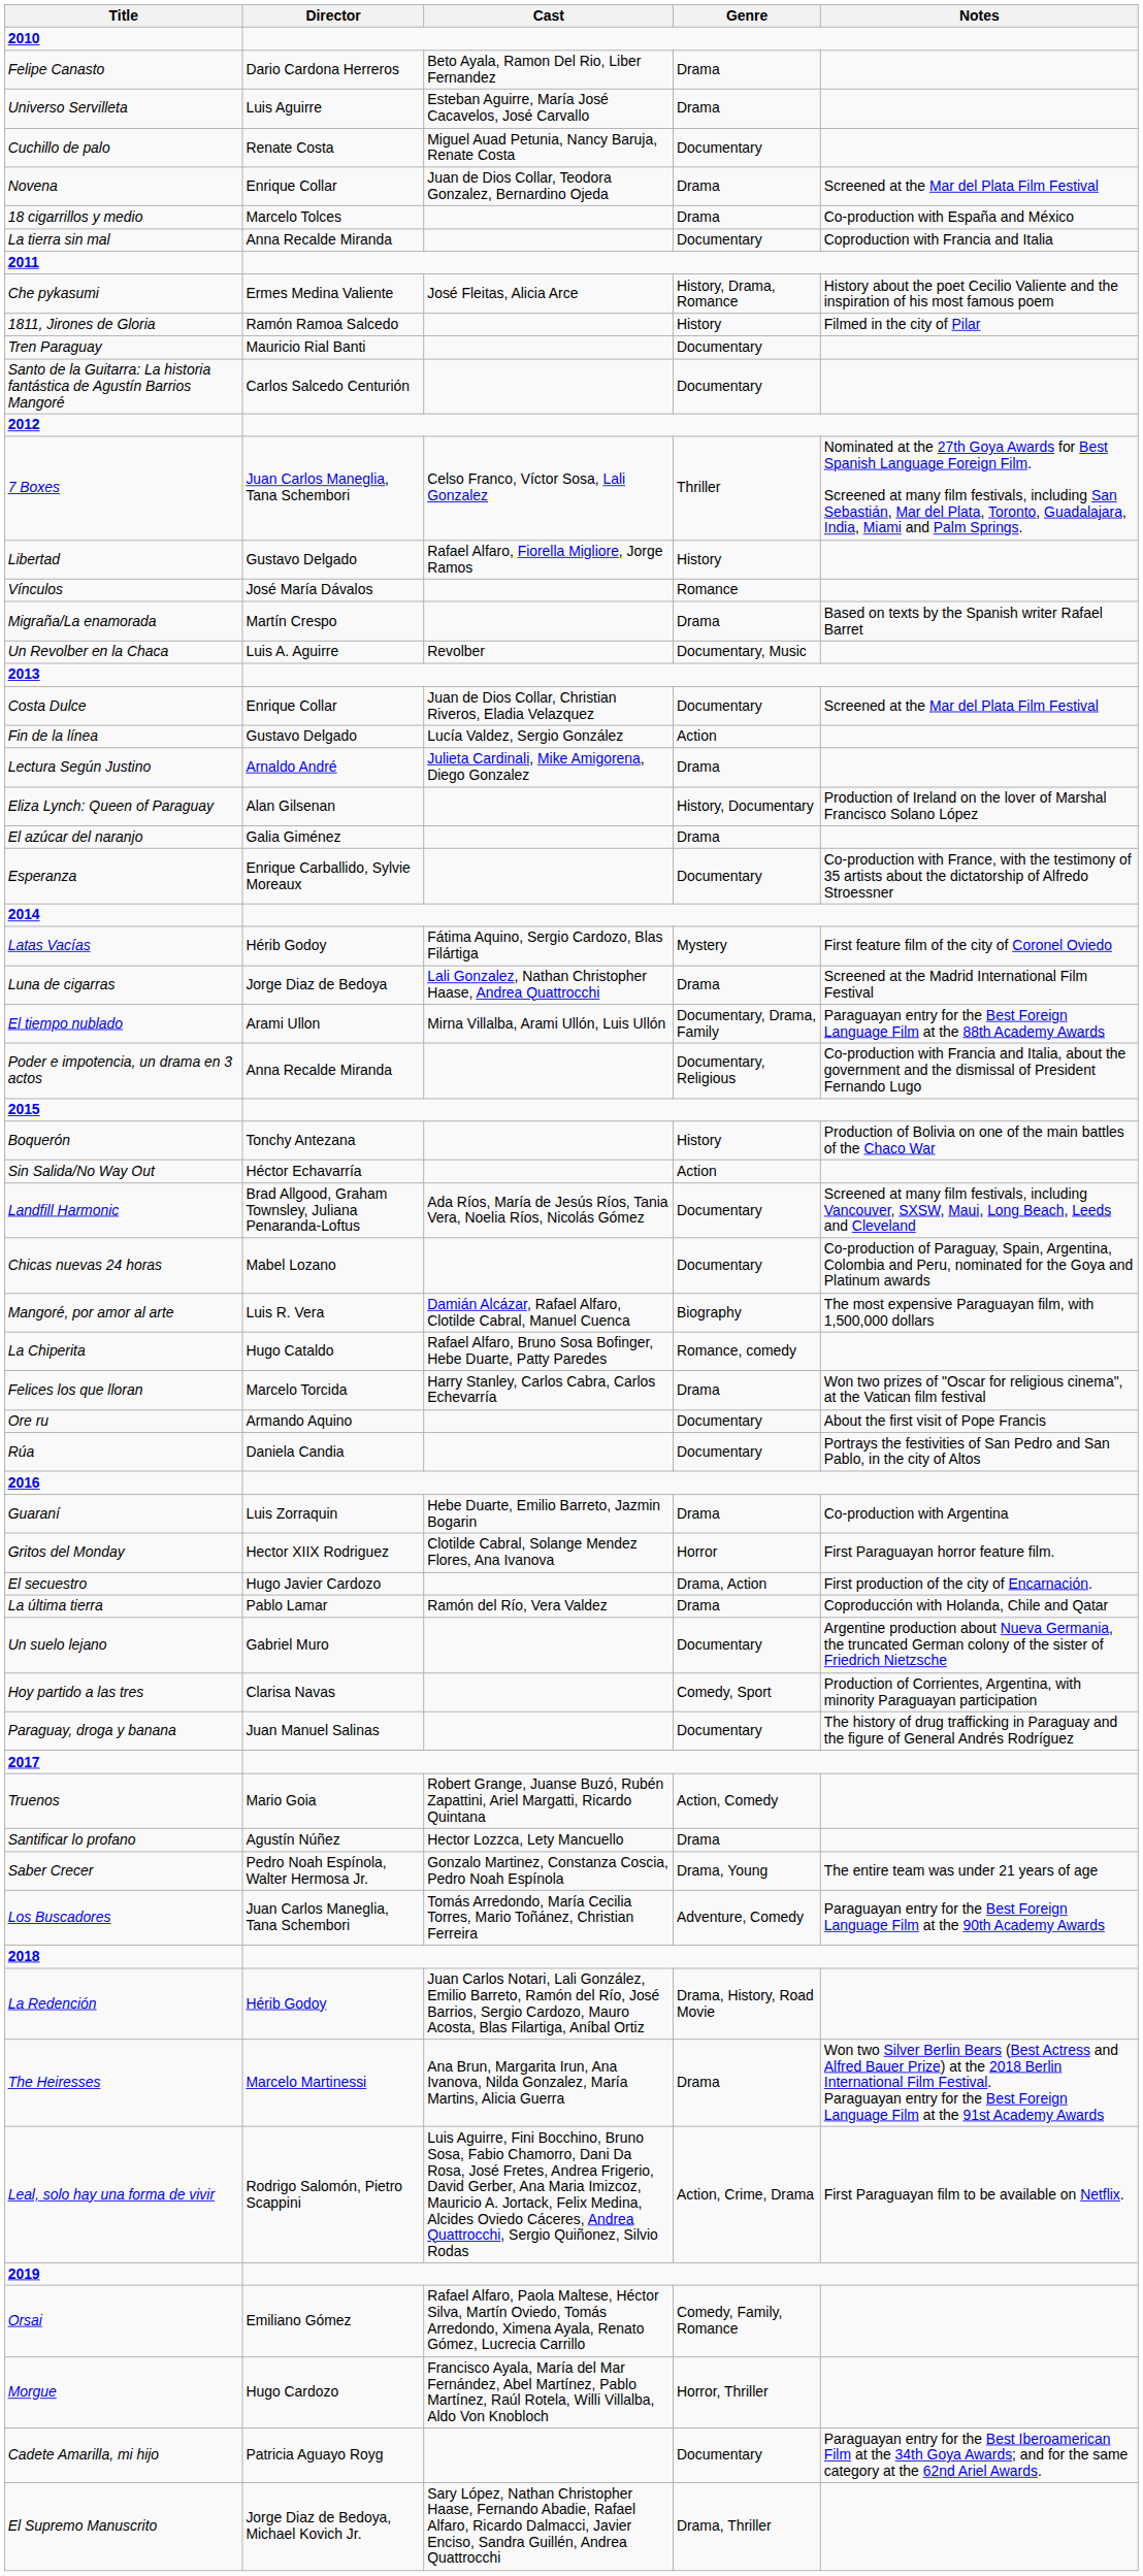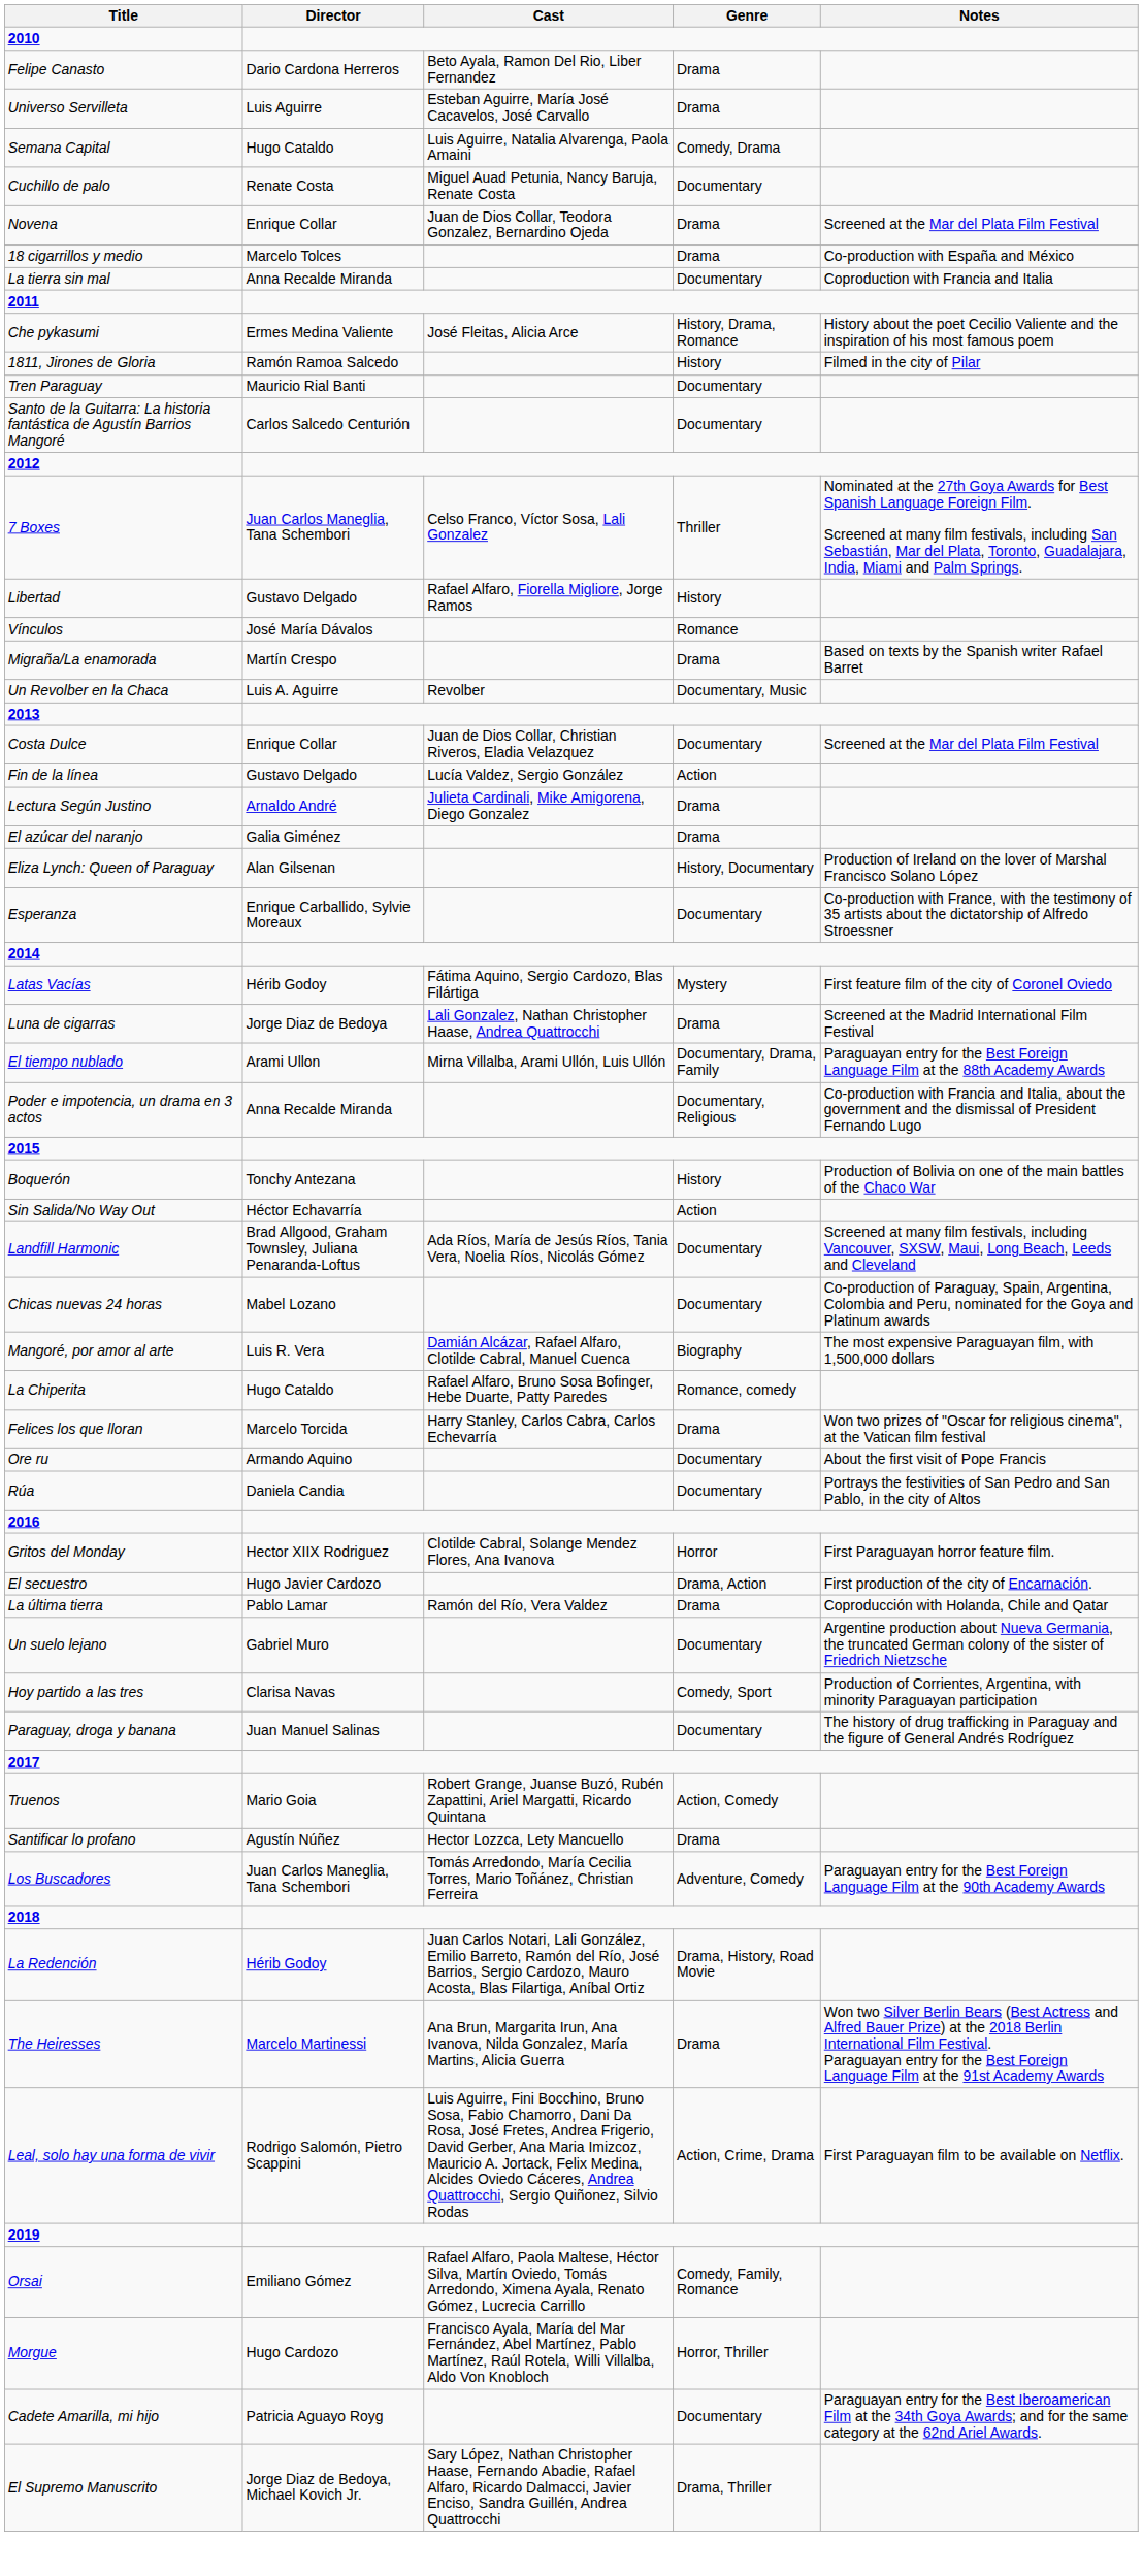+ row: Semana Capital | Hugo Cataldo | Luis Aguirre, Natalia Alvarenga, Paola Amaini | Comedy, Drama
rows swapped: El azúcar del naranjo <-> Eliza Lynch: Queen of Paraguay
- row: Guaraní | Luis Zorraquin | Hebe Duarte, Emilio Barreto, Jazmin Bogarin | Drama | Co-production with Argentina
- row: Saber Crecer | Pedro Noah Espínola, Walter Hermosa Jr. | Gonzalo Martinez, Constanza Coscia, Pedro Noah Espínola | Drama, Young | The entire team was under 21 years of age
